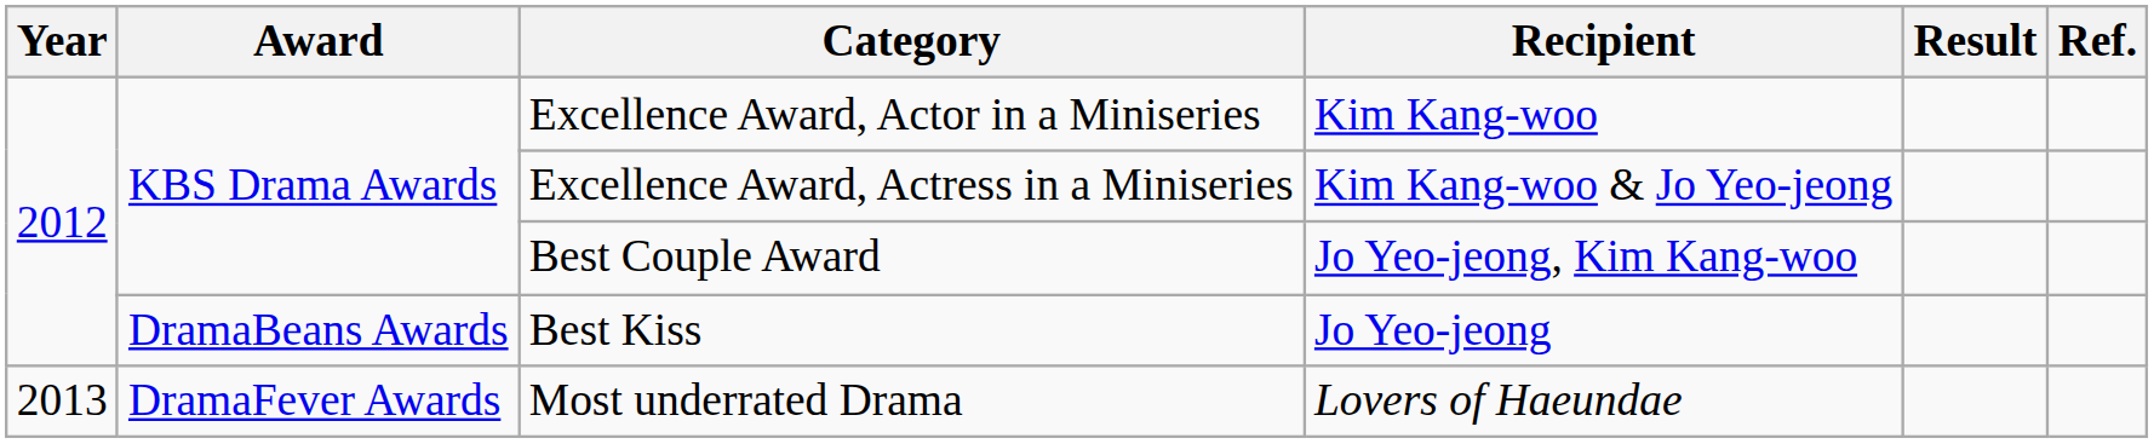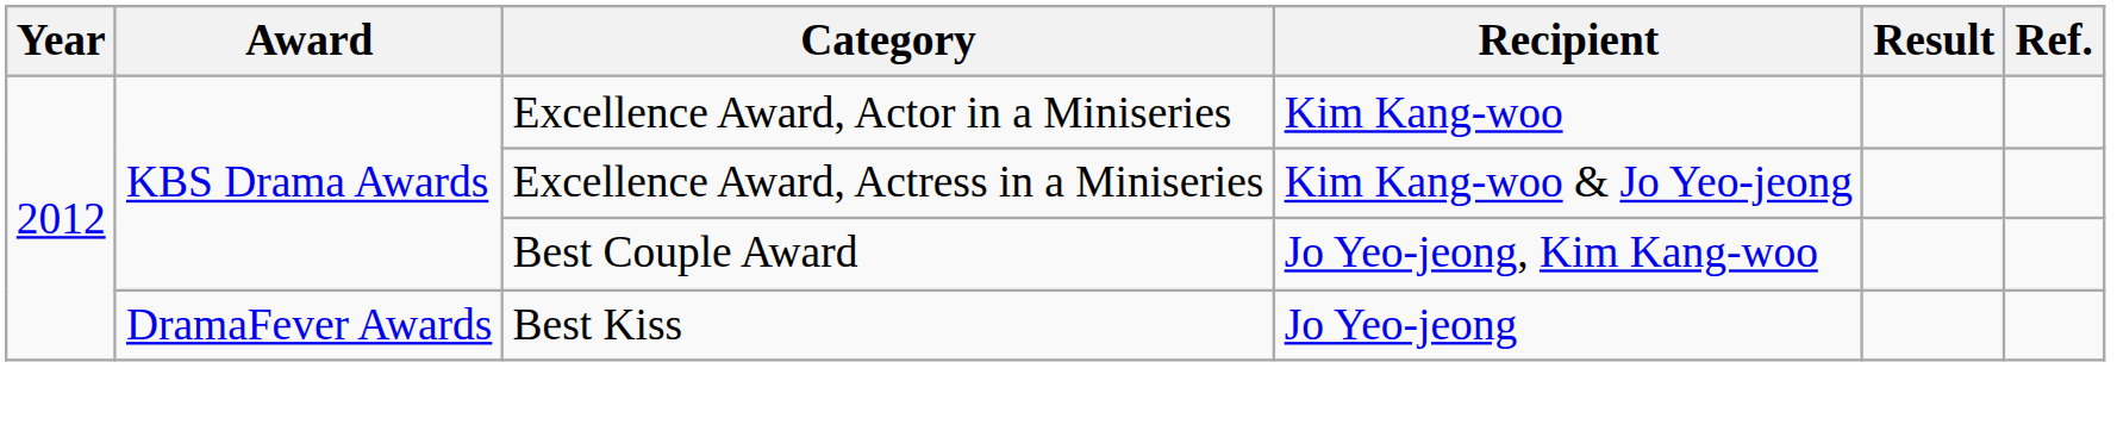Best Kiss | Award: DramaBeans Awards -> DramaFever Awards
- row: 2013 | DramaFever Awards | Most underrated Drama | Lovers of Haeundae
